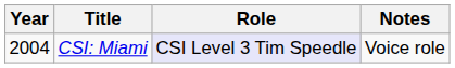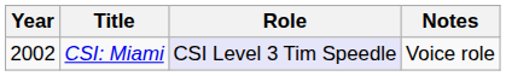CSI: Miami | Year: 2004 -> 2002
